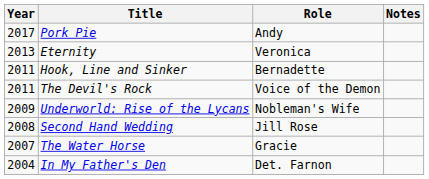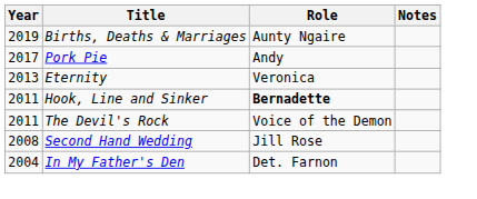+ row: 2019 | Births, Deaths & Marriages | Aunty Ngaire
Hook, Line and Sinker | Role: normal -> bold
- row: 2009 | Underworld: Rise of the Lycans | Nobleman's Wife
- row: 2007 | The Water Horse | Gracie
